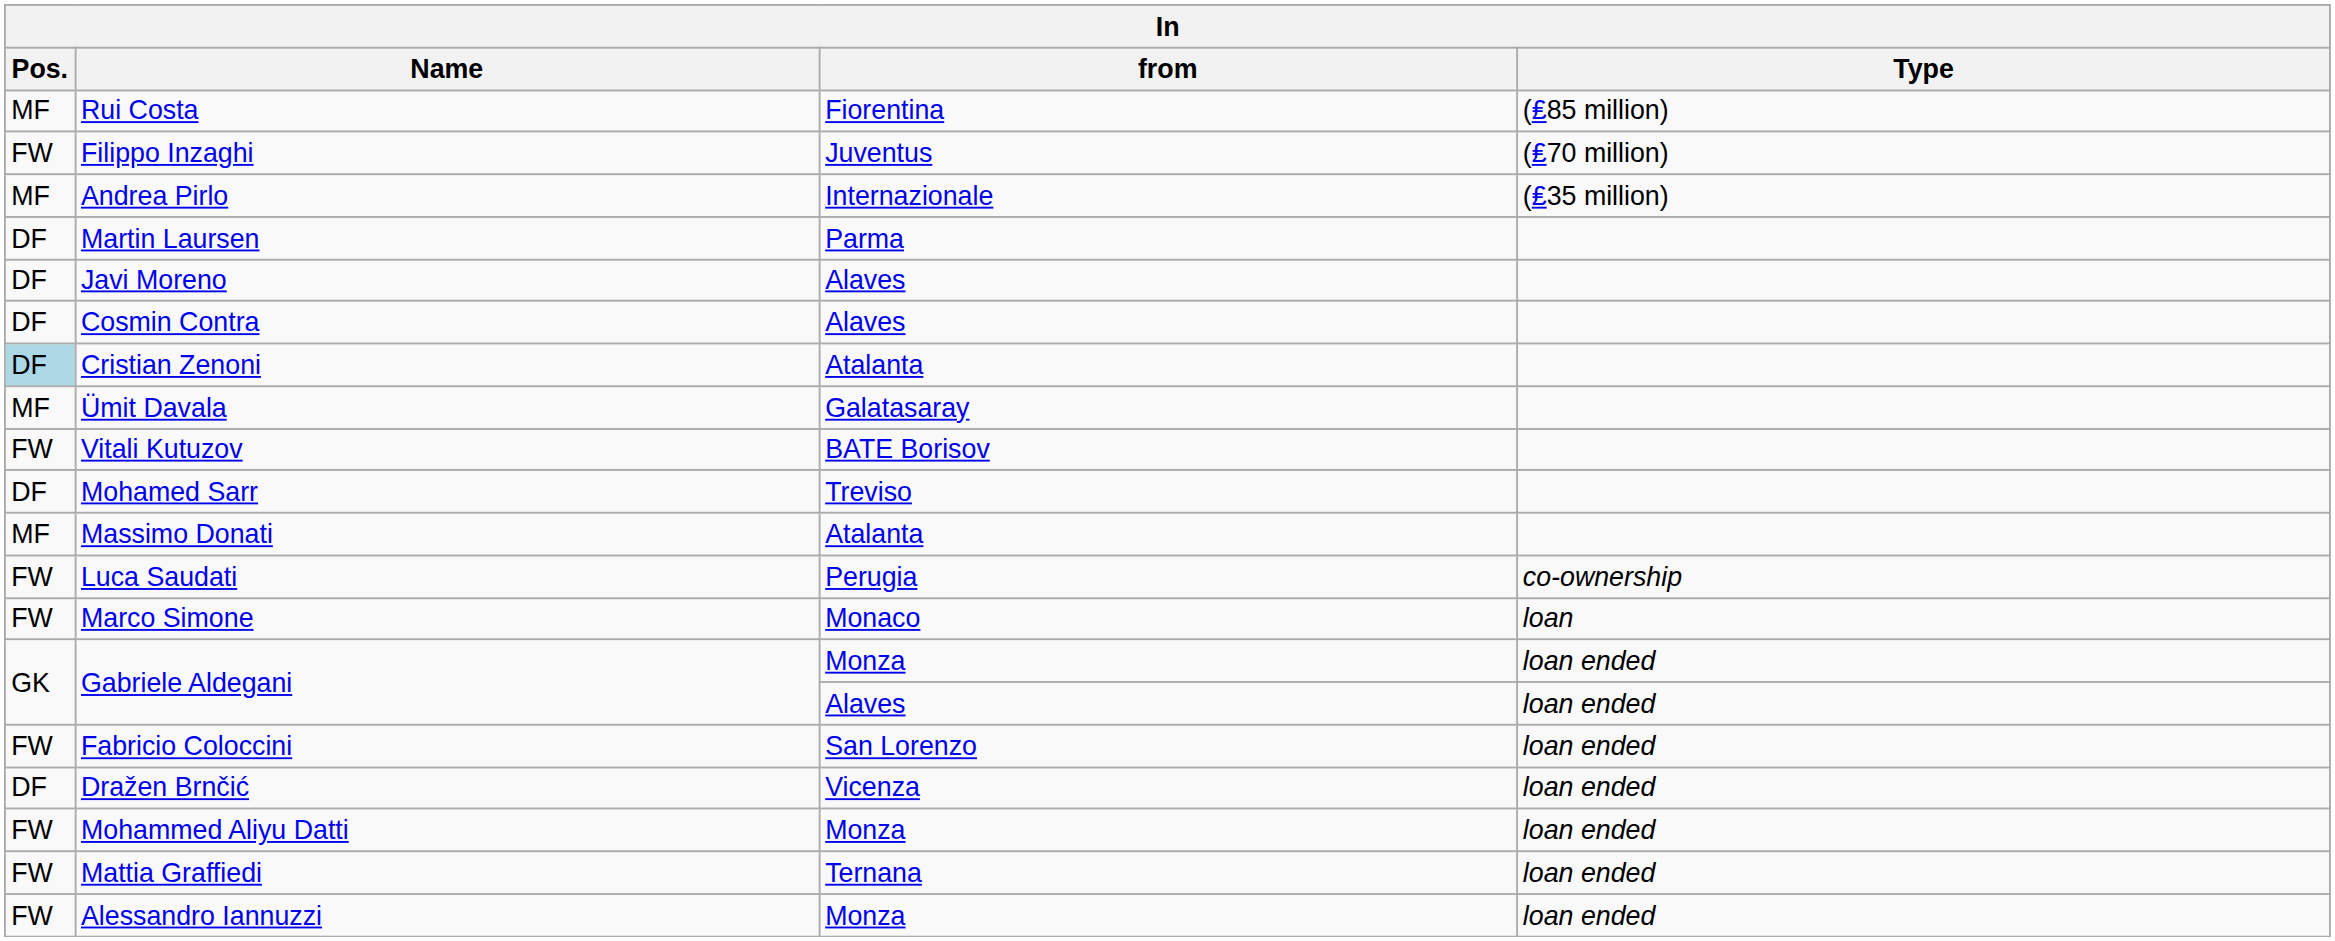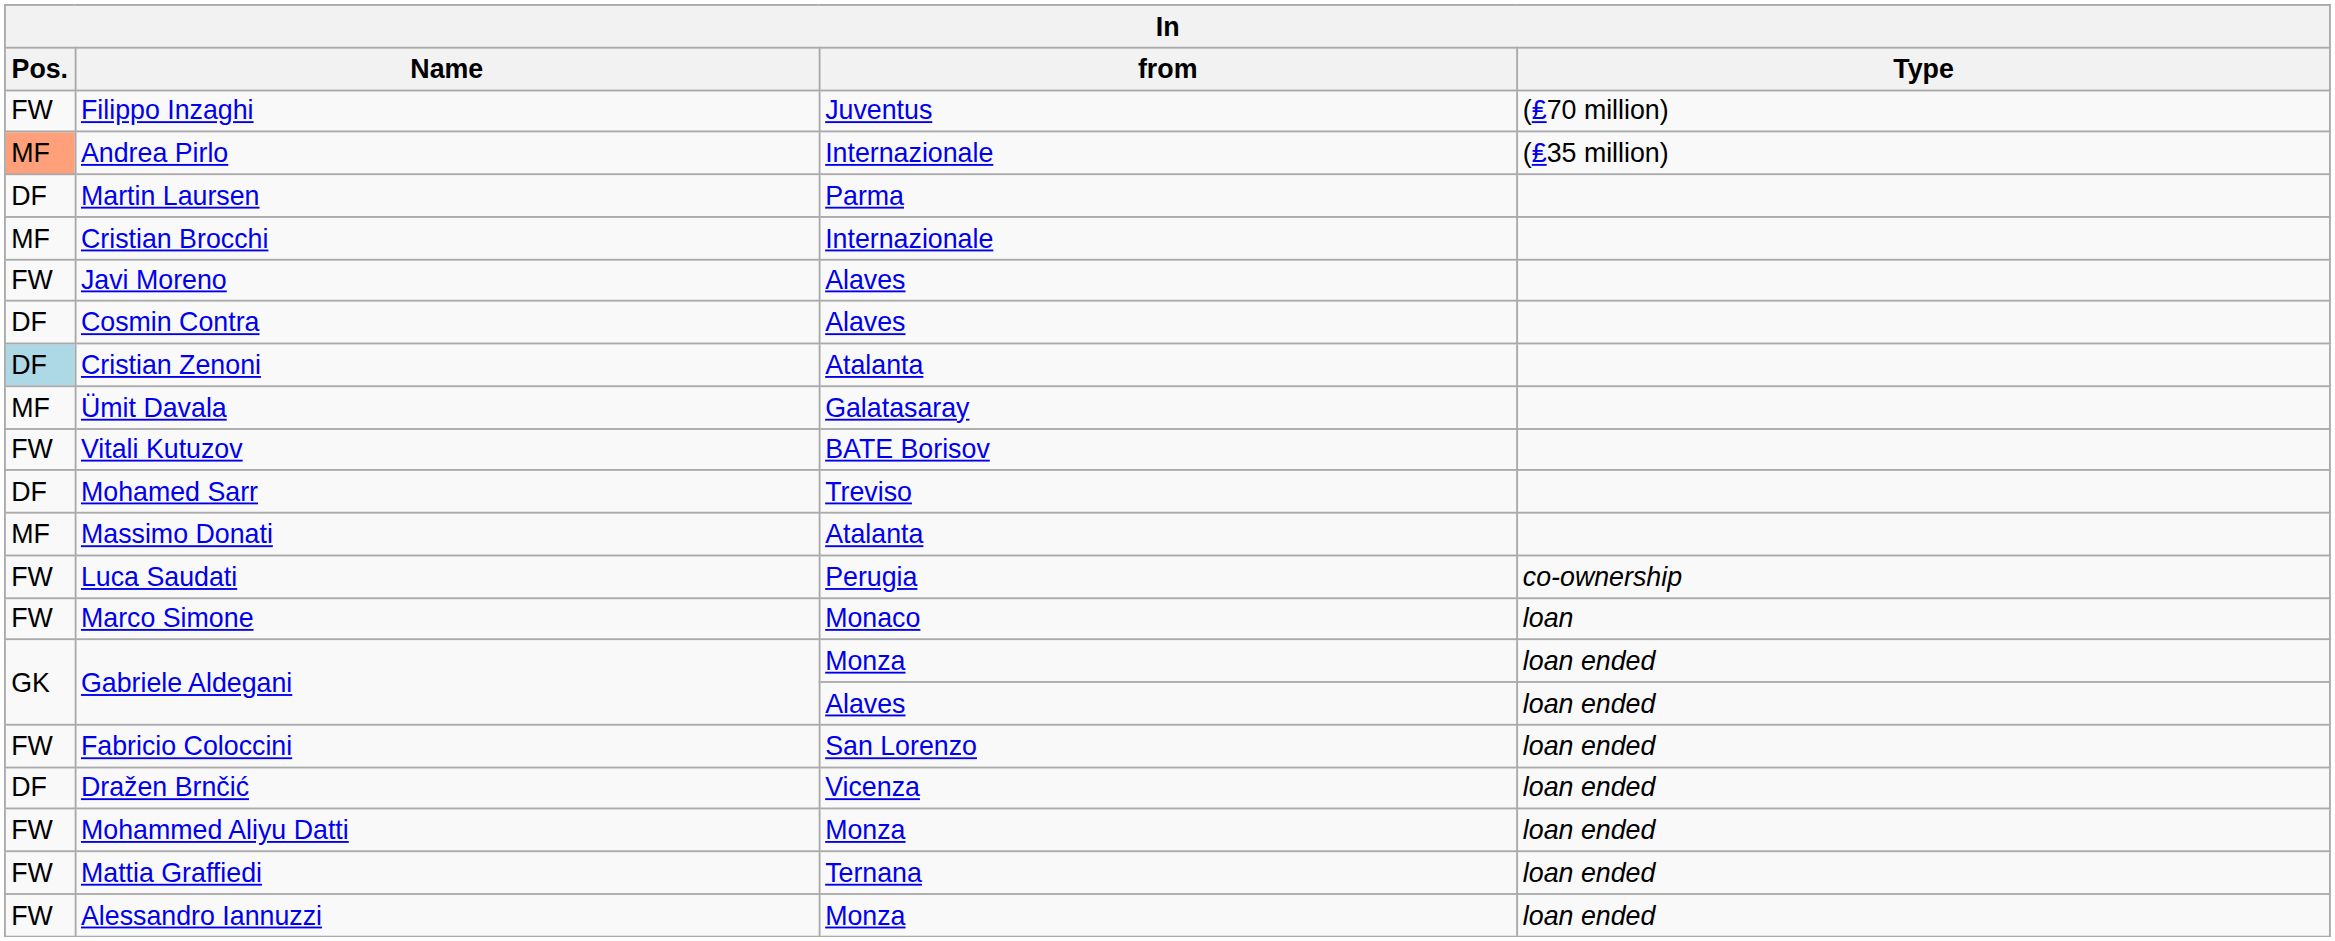- row: MF | Rui Costa | Fiorentina | (₤85 million)
Andrea Pirlo | Pos.: no background -> lightsalmon background
+ row: MF | Cristian Brocchi | Internazionale
Javi Moreno | Pos.: DF -> FW
